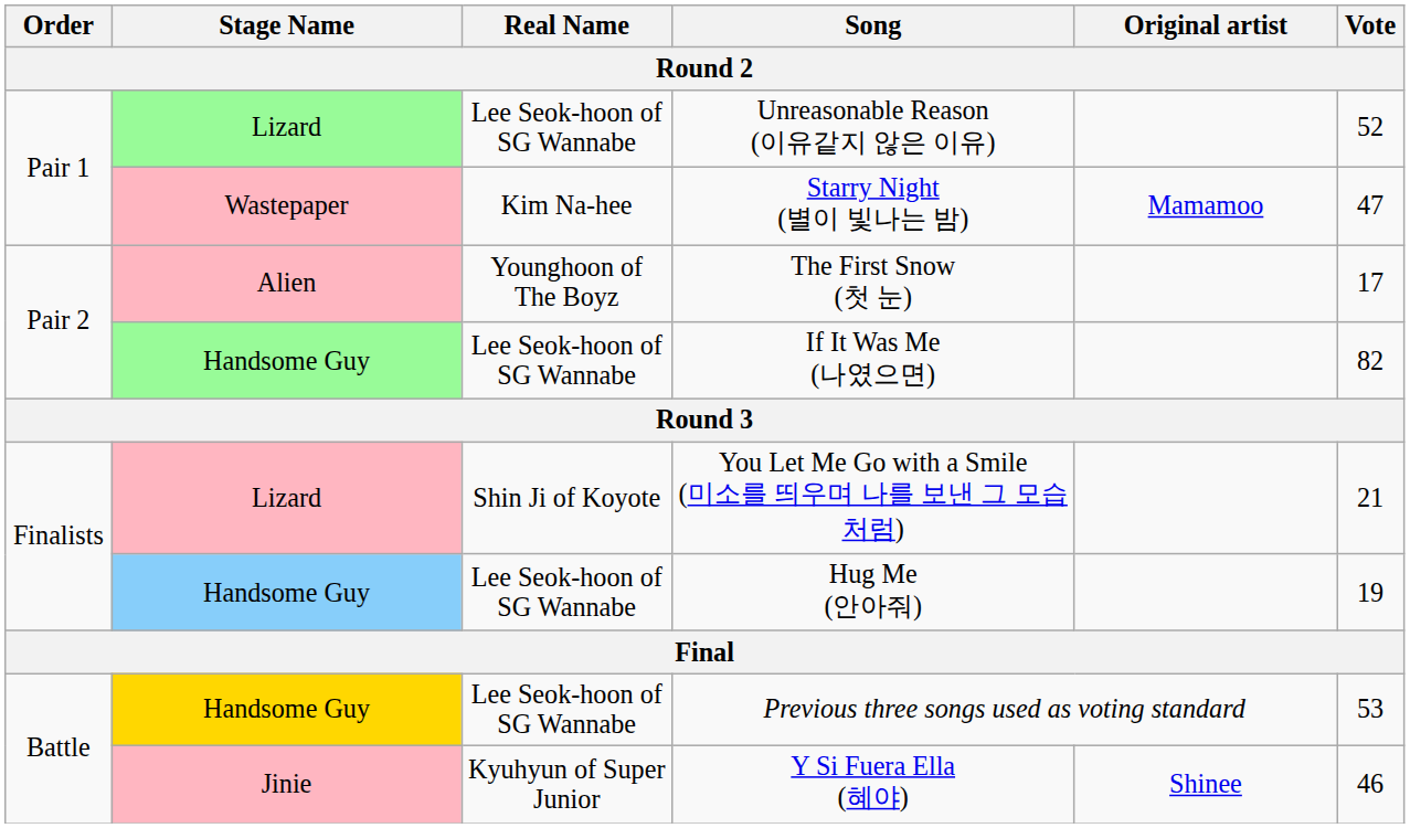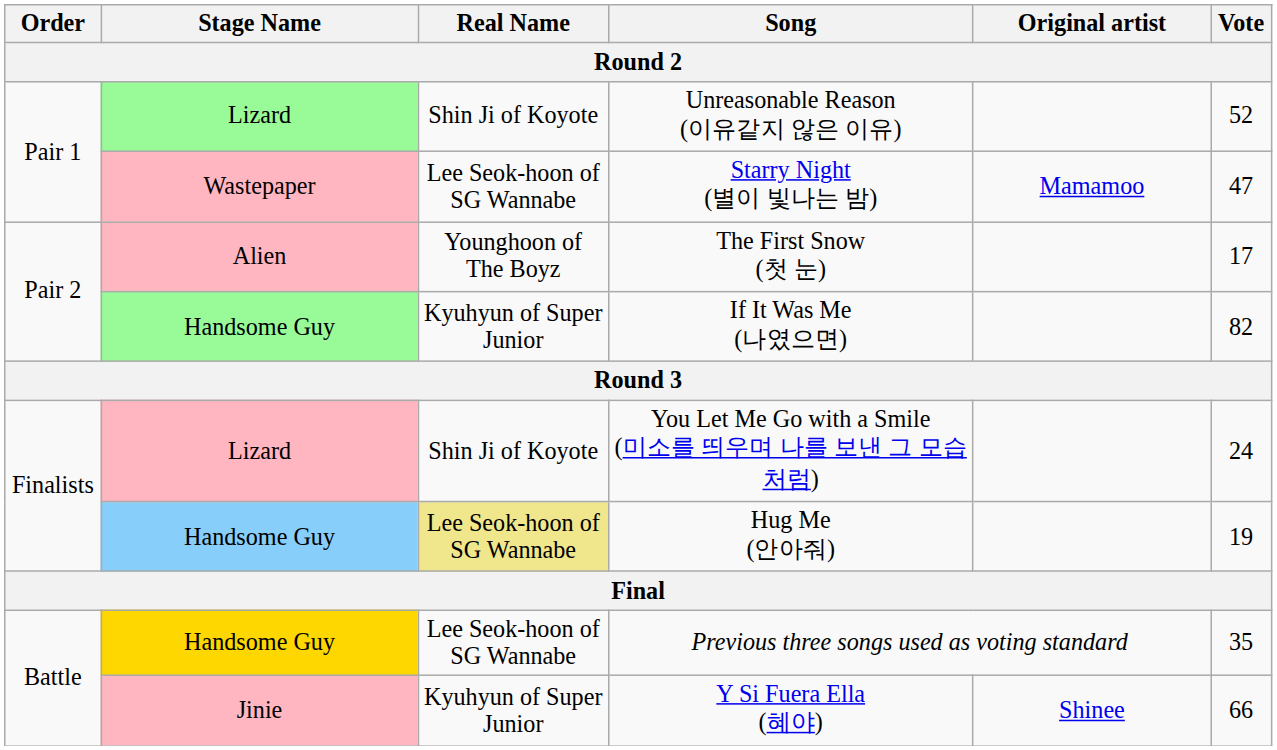Unreasonable Reason (이유같지 않은 이유) | Real Name: Lee Seok-hoon of SG Wannabe -> Shin Ji of Koyote
Starry Night (별이 빛나는 밤) | Real Name: Kim Na-hee -> Lee Seok-hoon of SG Wannabe
If It Was Me (나였으면) | Real Name: Lee Seok-hoon of SG Wannabe -> Kyuhyun of Super Junior
You Let Me Go with a Smile (미소를 띄우며 나를 보낸 그 모습처럼) | Vote: 21 -> 24
Hug Me (안아줘) | Real Name: no background -> khaki background
Previous three songs used as voting standard | Vote: 53 -> 35
Y Si Fuera Ella (혜야) | Vote: 46 -> 66
